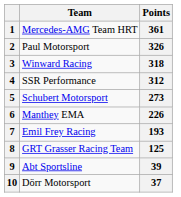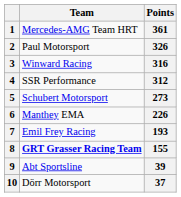3 | Points: 318 -> 316
8 | Team: normal -> bold
8 | Points: 125 -> 155
